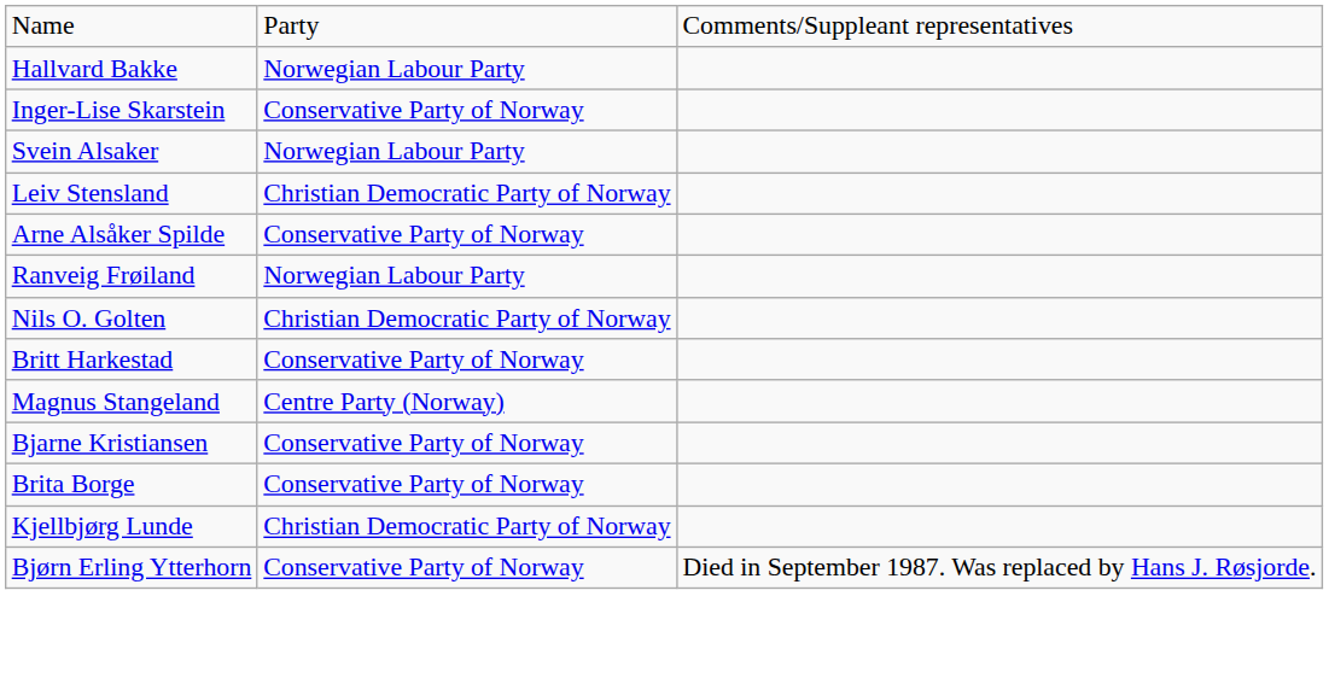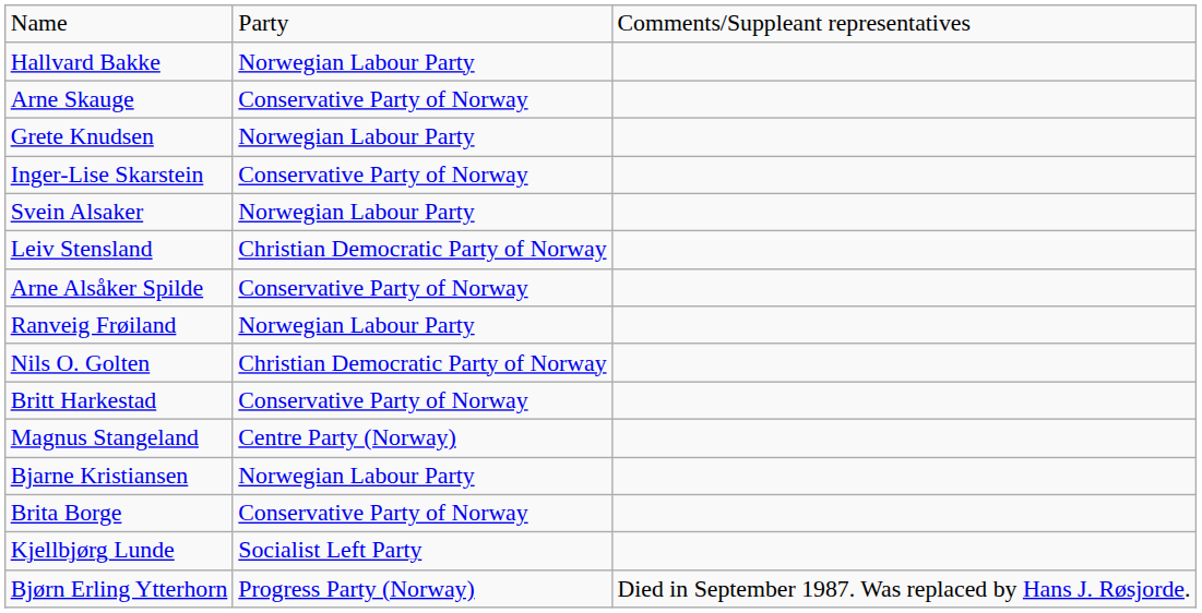+ row: Arne Skauge | Conservative Party of Norway
+ row: Grete Knudsen | Norwegian Labour Party
Bjarne Kristiansen | column 2: Conservative Party of Norway -> Norwegian Labour Party
Kjellbjørg Lunde | column 2: Christian Democratic Party of Norway -> Socialist Left Party
Bjørn Erling Ytterhorn | column 2: Conservative Party of Norway -> Progress Party (Norway)
